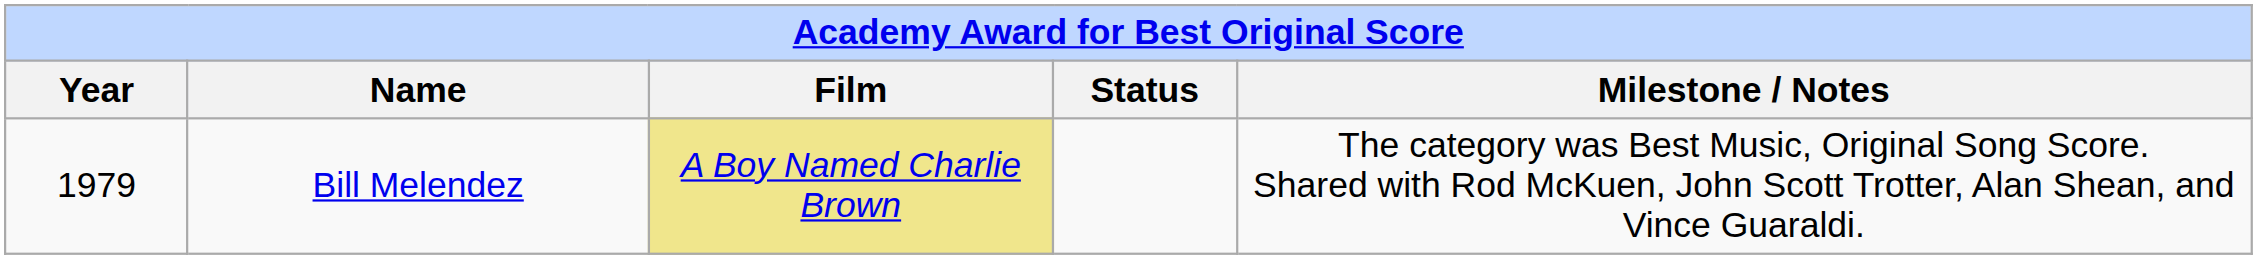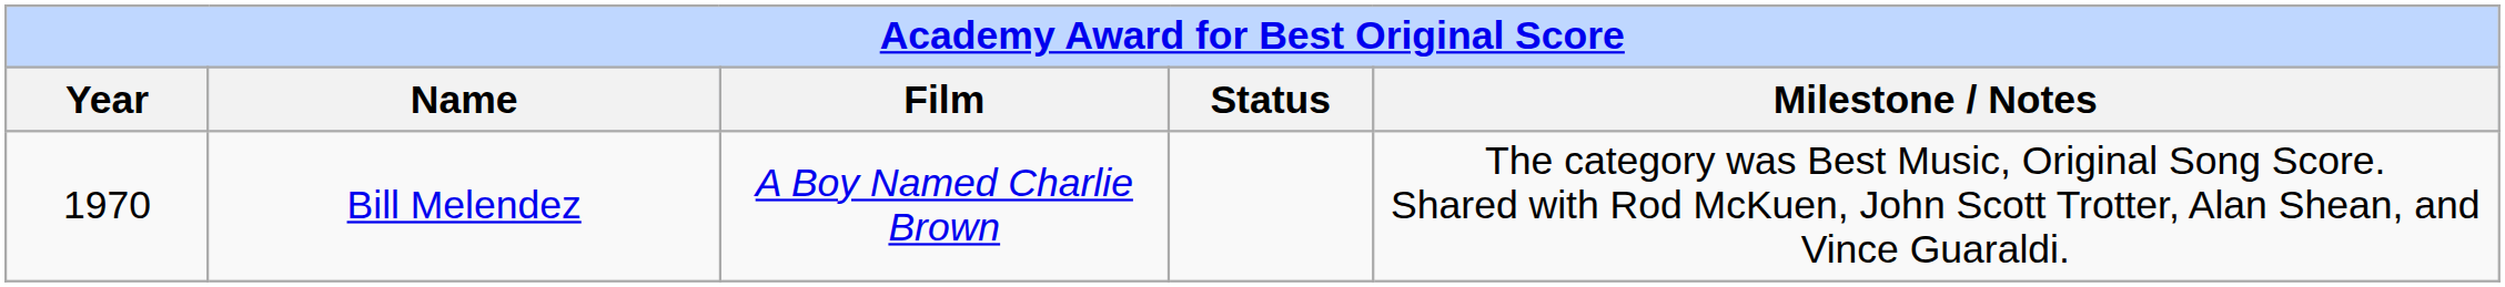Bill Melendez | Year: 1979 -> 1970
Bill Melendez | Film: khaki background -> no background
